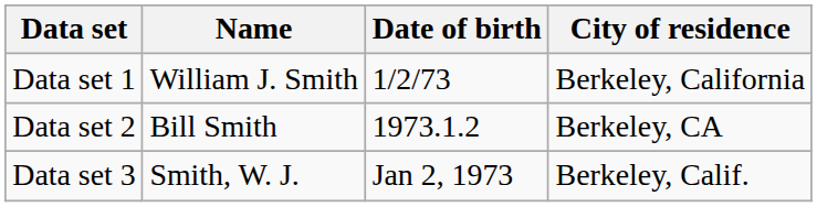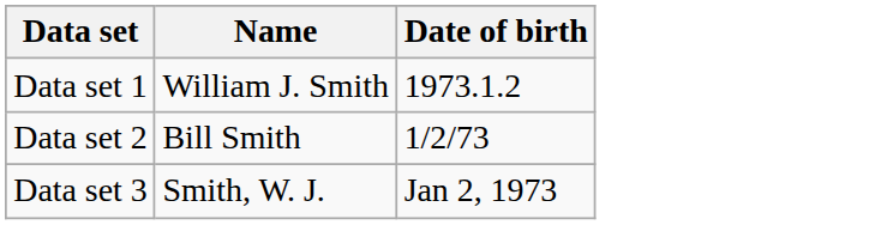- column: City of residence | Berkeley, California | Berkeley, CA | Berkeley, Calif.
Data set 1 | Date of birth: 1/2/73 -> 1973.1.2
Data set 2 | Date of birth: 1973.1.2 -> 1/2/73
